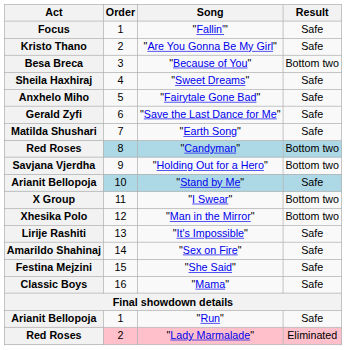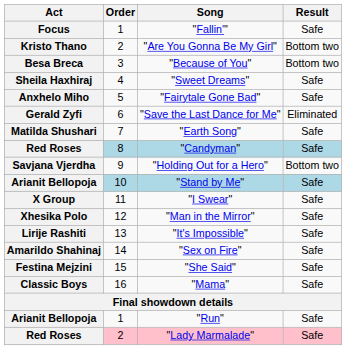"Are You Gonna Be My Girl" | Result: Safe -> Bottom two
"Save the Last Dance for Me" | Result: Safe -> Eliminated
"Candyman" | Result: Bottom two -> Safe
"I Swear" | Result: Bottom two -> Safe
"Man in the Mirror" | Result: Bottom two -> Safe
"Lady Marmalade" | Result: Eliminated -> Safe
